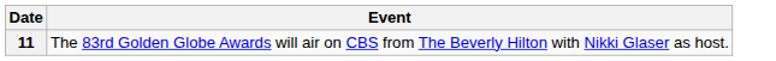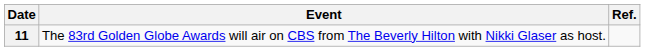+ column: Ref.
